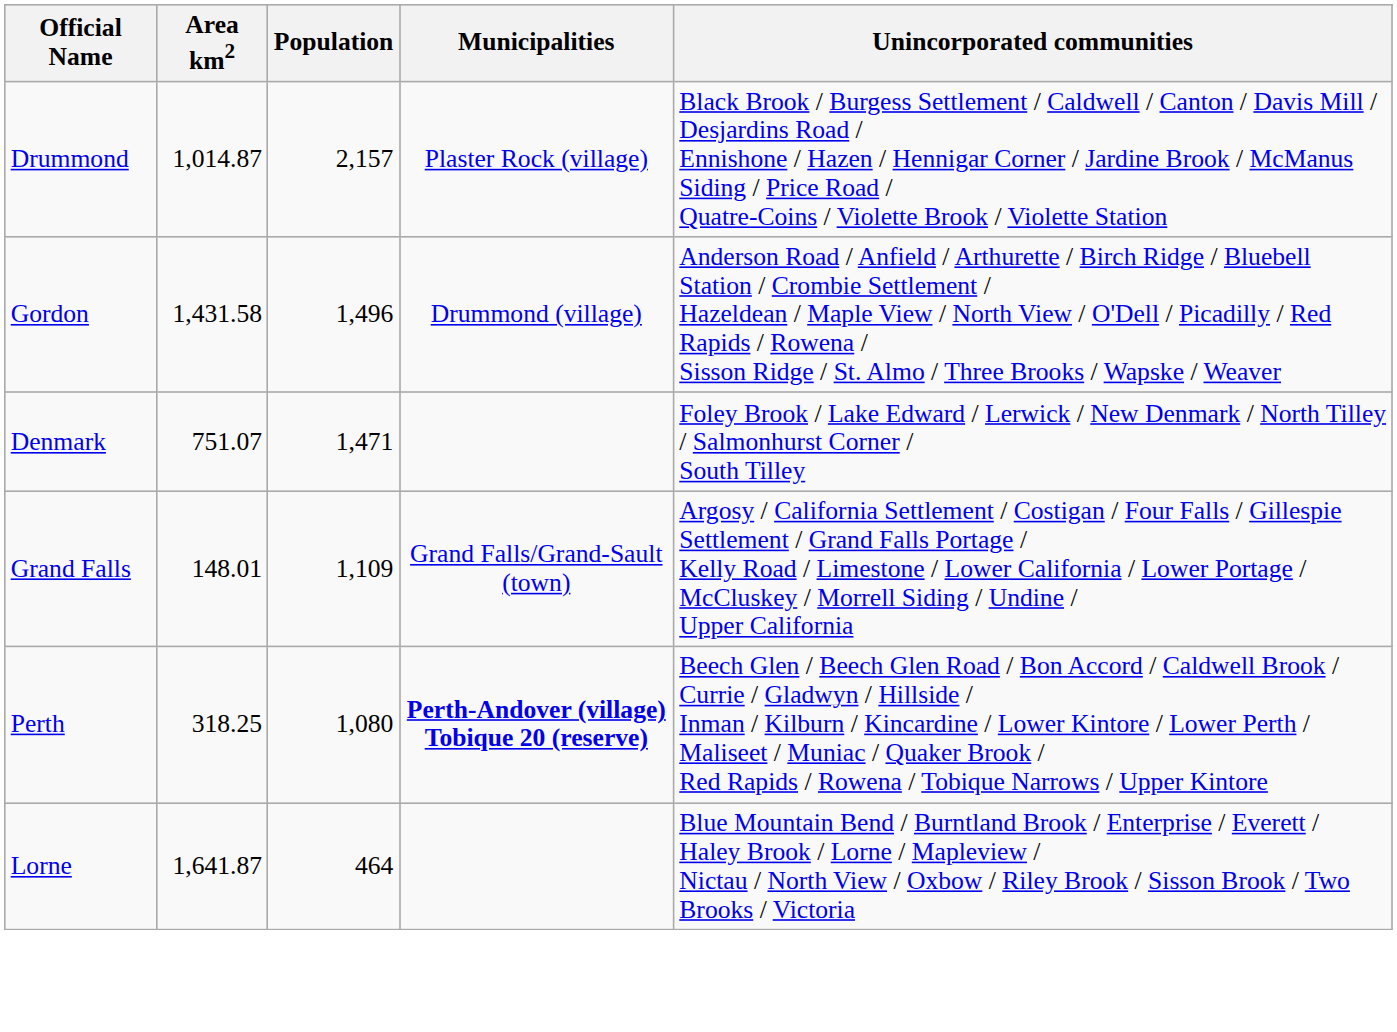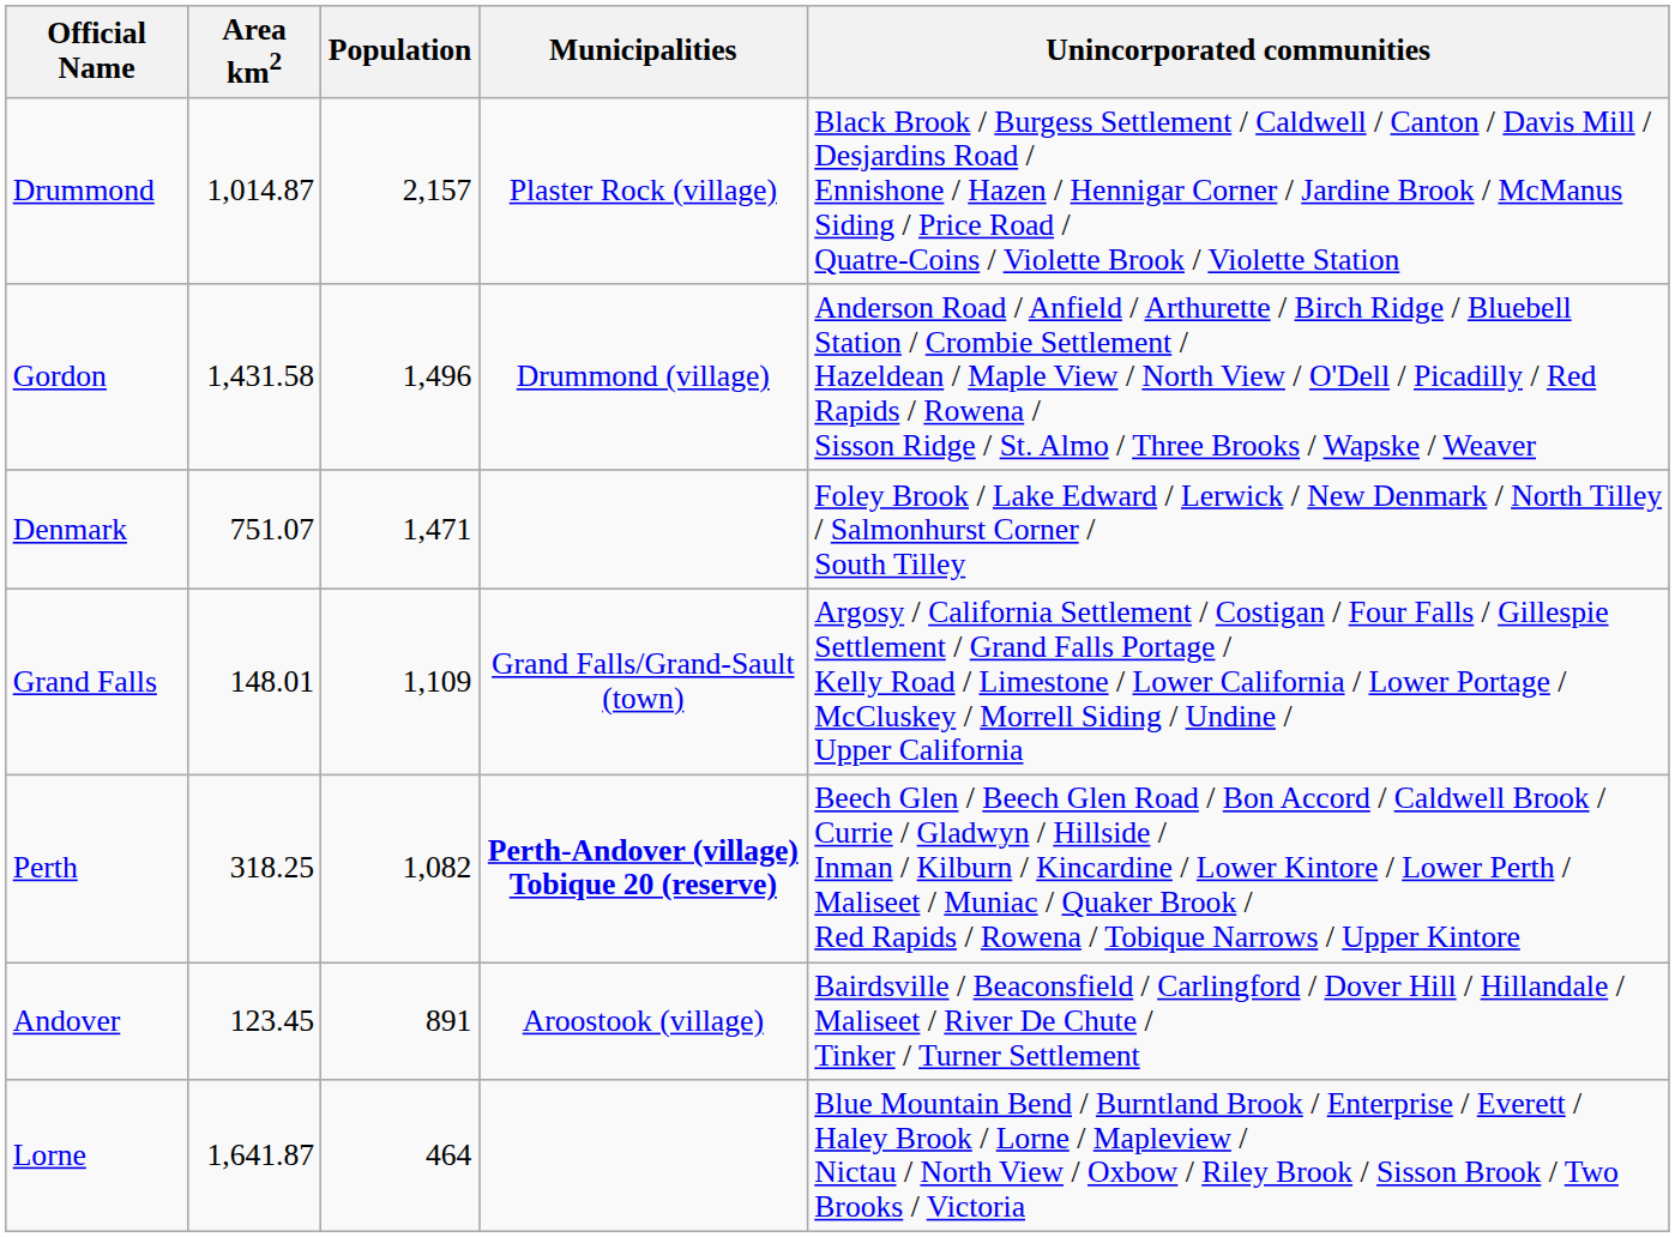Perth | Population: 1,080 -> 1,082
+ row: Andover | 123.45 | 891 | Aroostook (village) | Bairdsville / Beaconsfield / Carlingford / Dover Hill / Hillandale / Maliseet / River De Chute / Tinker / Turner Settlement
